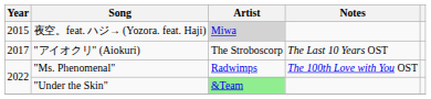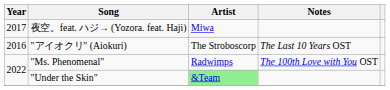夜空。feat. ハジ→ (Yozora. feat. Haji) | Year: 2015 -> 2017
夜空。feat. ハジ→ (Yozora. feat. Haji) | Artist: lightgrey background -> no background
"アイオクリ" (Aiokuri) | Year: 2017 -> 2016
